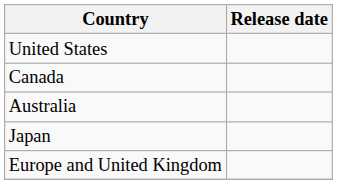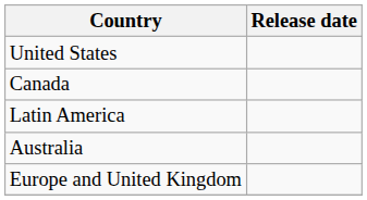+ row: Latin America
- row: Japan
